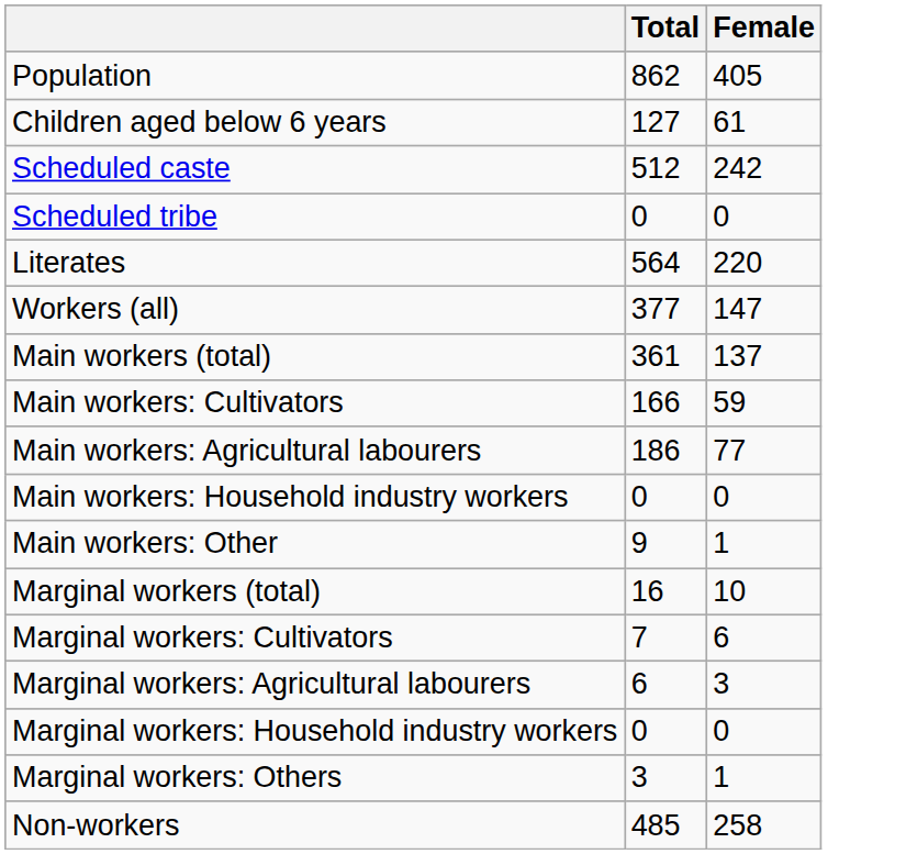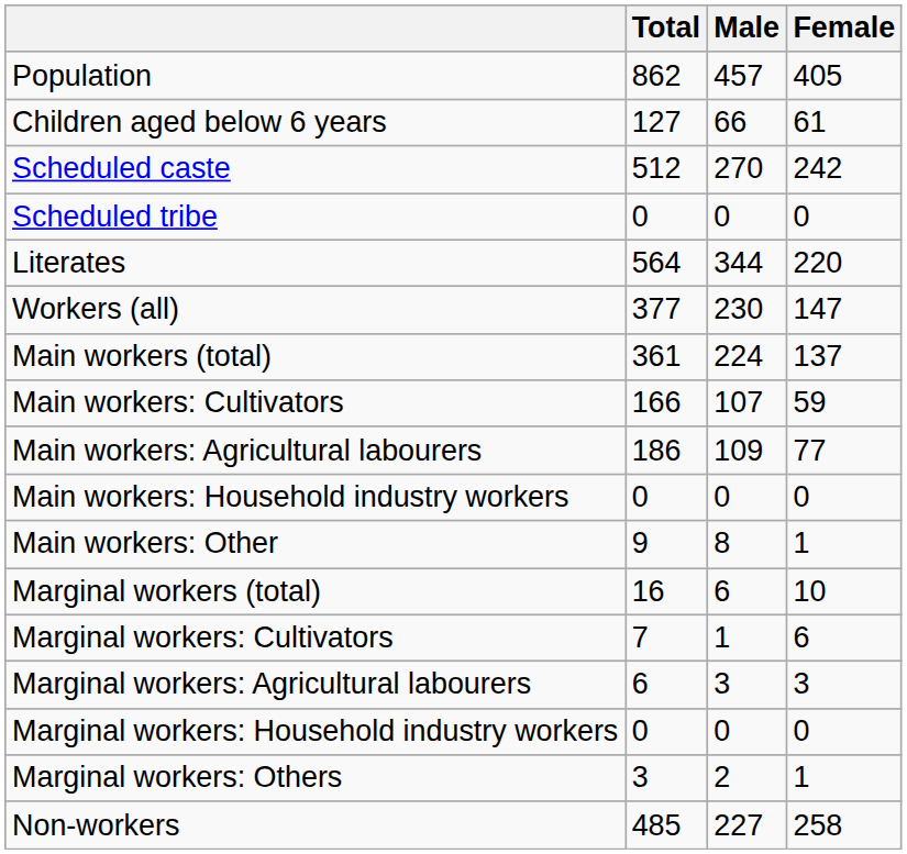+ column: Male | 457 | 66 | 270 | 0 | 344 | 230 | 224 | 107 | 109 | 0 | 8 | 6 | 1 | 3 | 0 | 2 | 227
